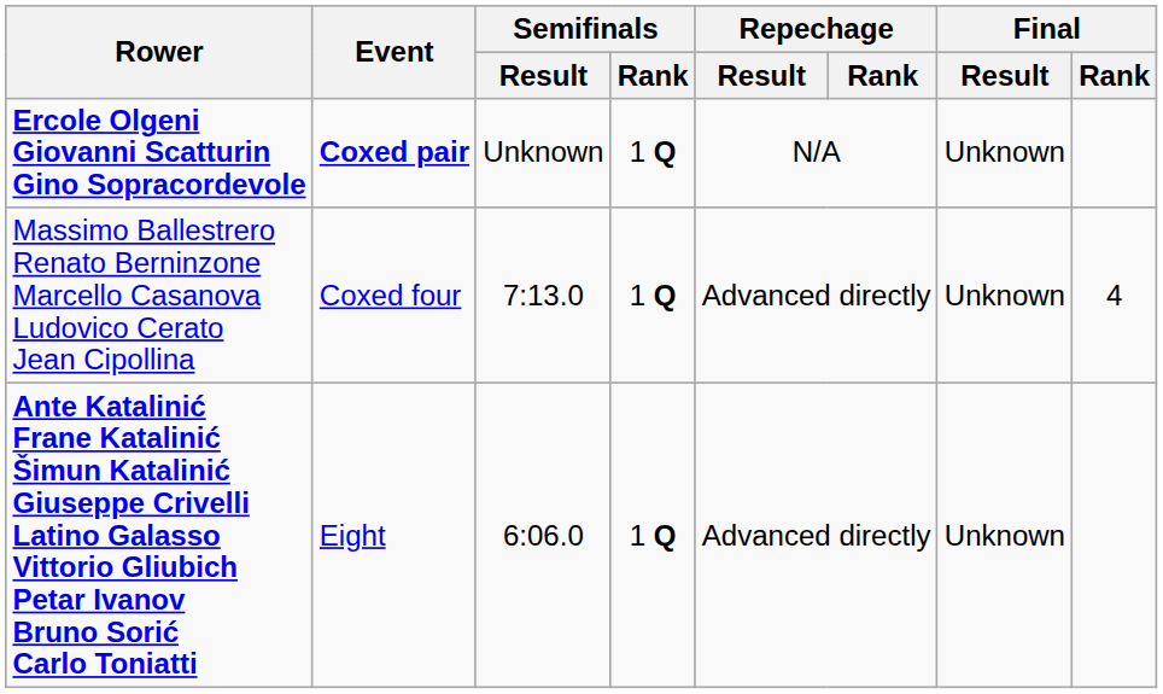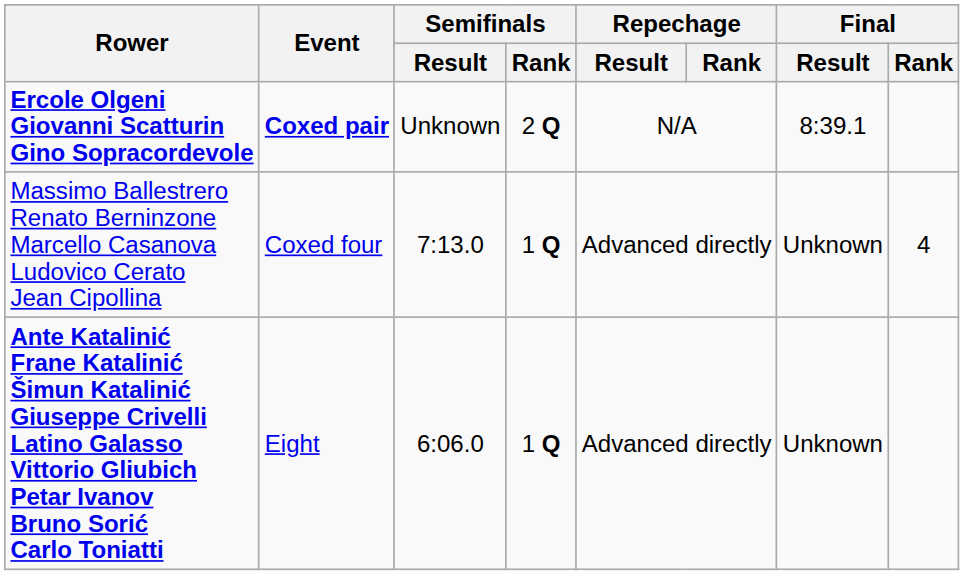Ercole Olgeni Giovanni Scatturin Gino Sopracordevole | Semifinals / Rank: 1 Q -> 2 Q
Ercole Olgeni Giovanni Scatturin Gino Sopracordevole | Final / Result: Unknown -> 8:39.1
